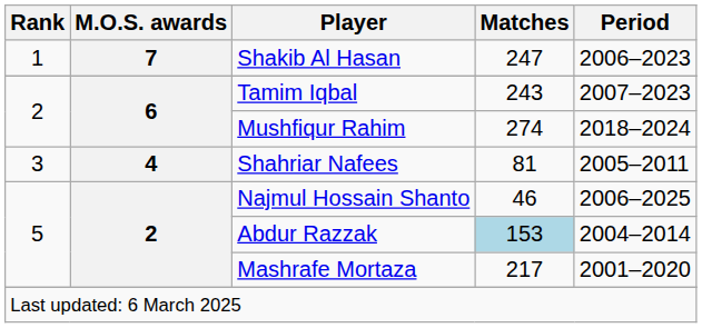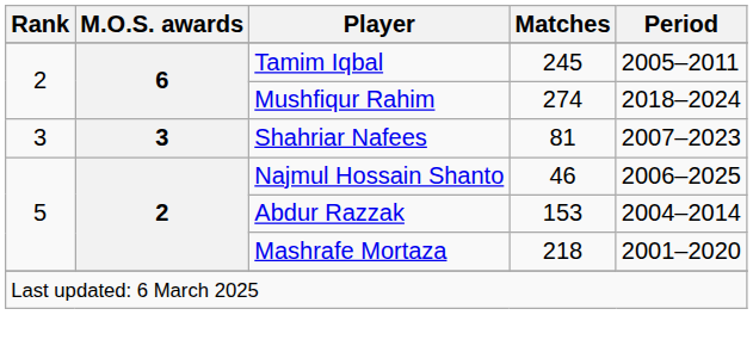- row: 1 | 7 | Shakib Al Hasan | 247 | 2006–2023
Tamim Iqbal | Matches: 243 -> 245
Tamim Iqbal | Period: 2007–2023 -> 2005–2011
Shahriar Nafees | M.O.S. awards: 4 -> 3
Shahriar Nafees | Period: 2005–2011 -> 2007–2023
Abdur Razzak | Matches: lightblue background -> no background
Mashrafe Mortaza | Matches: 217 -> 218
